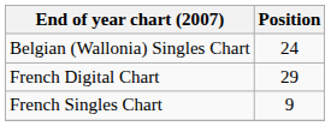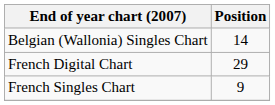Belgian (Wallonia) Singles Chart | Position: 24 -> 14
